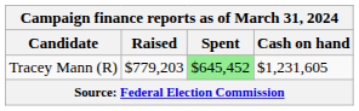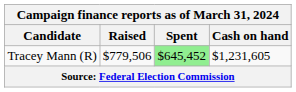Tracey Mann (R) | Raised: $779,203 -> $779,506
